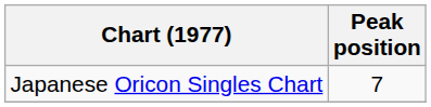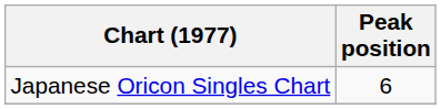Japanese Oricon Singles Chart | Peak position: 7 -> 6
